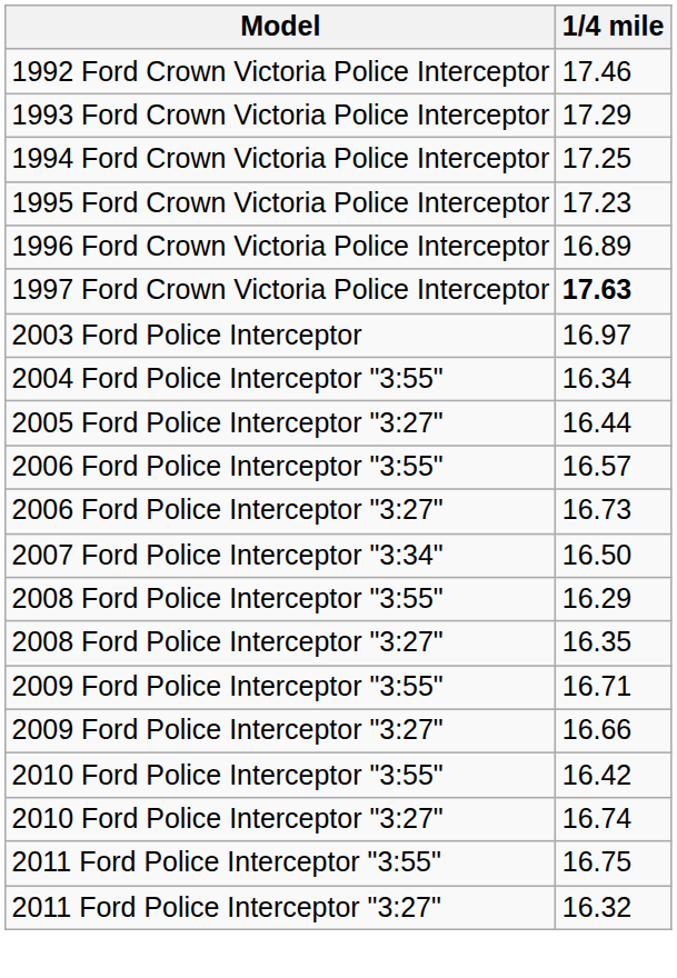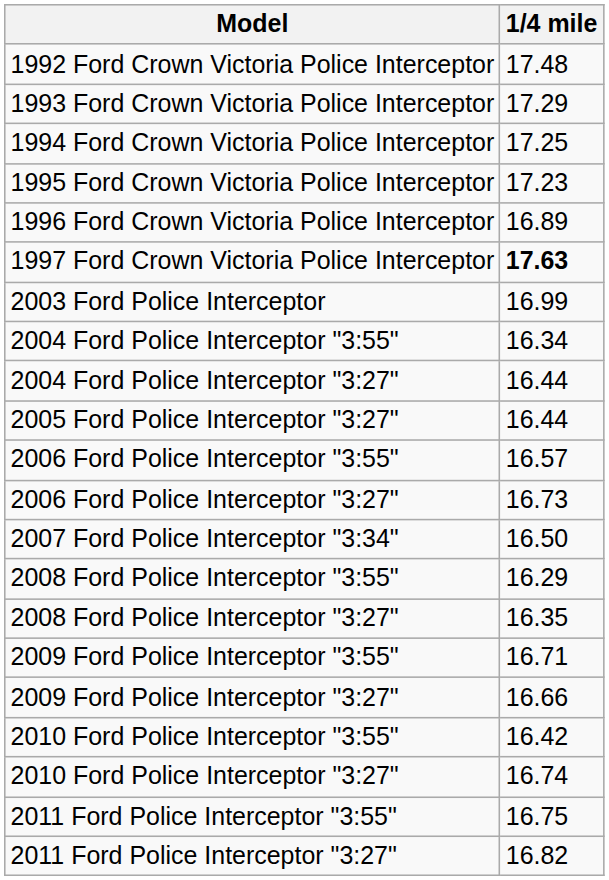1992 Ford Crown Victoria Police Interceptor | 1/4 mile: 17.46 -> 17.48
2003 Ford Police Interceptor | 1/4 mile: 16.97 -> 16.99
+ row: 2004 Ford Police Interceptor "3:27" | 16.44
2011 Ford Police Interceptor "3:27" | 1/4 mile: 16.32 -> 16.82
